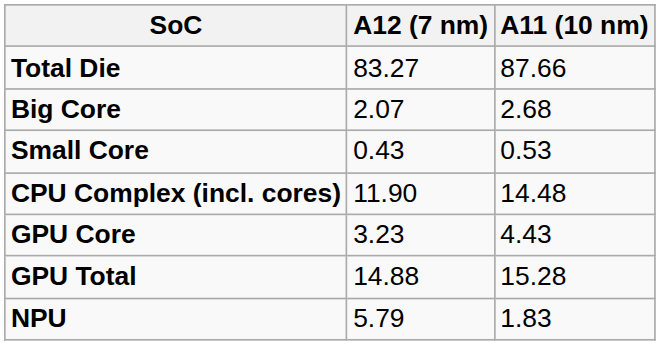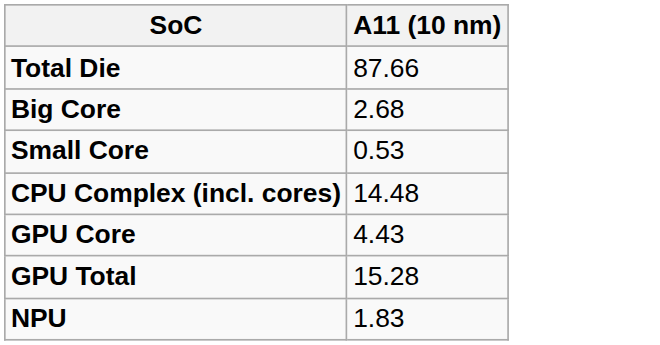- column: A12 (7 nm) | 83.27 | 2.07 | 0.43 | 11.90 | 3.23 | 14.88 | 5.79
